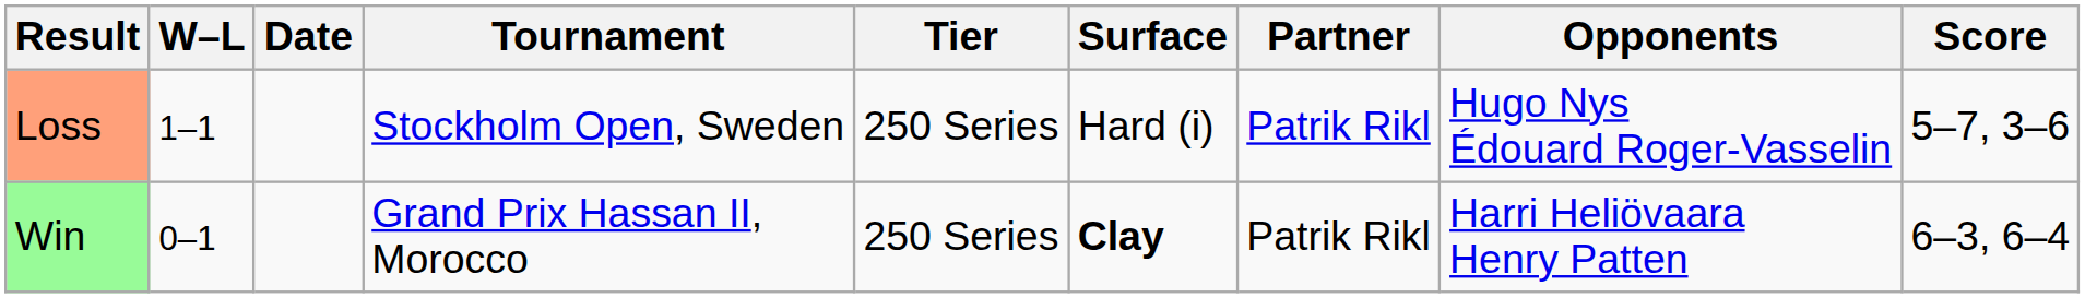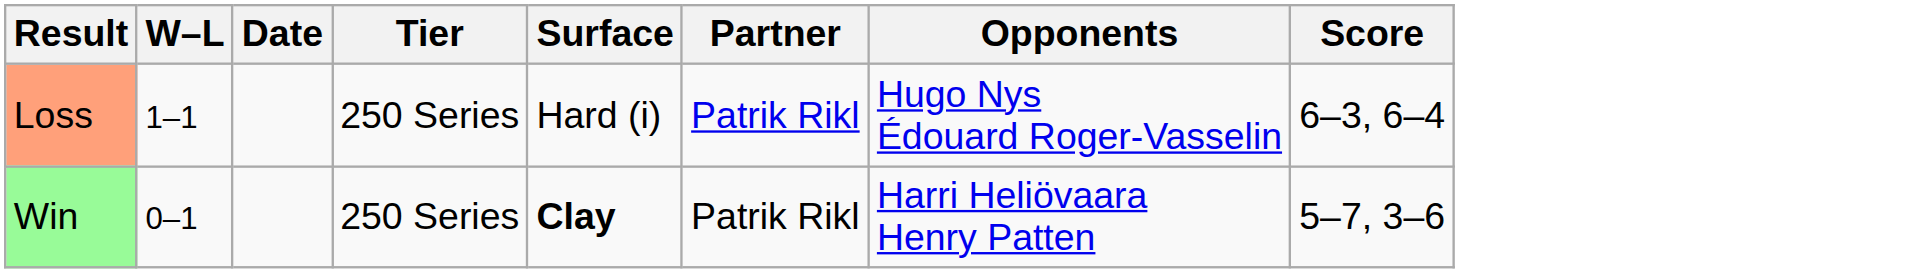- column: Tournament | Stockholm Open, Sweden | Grand Prix Hassan II, Morocco
Loss | Score: 5–7, 3–6 -> 6–3, 6–4
Win | Score: 6–3, 6–4 -> 5–7, 3–6
